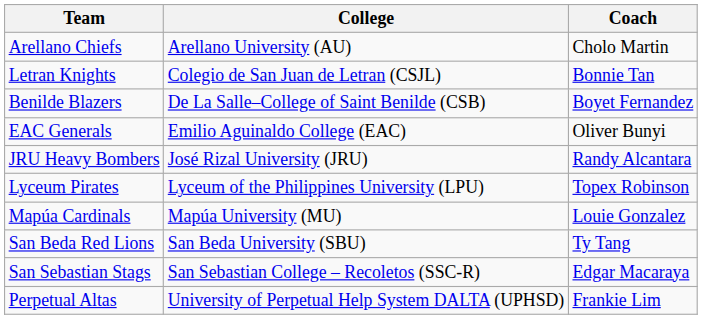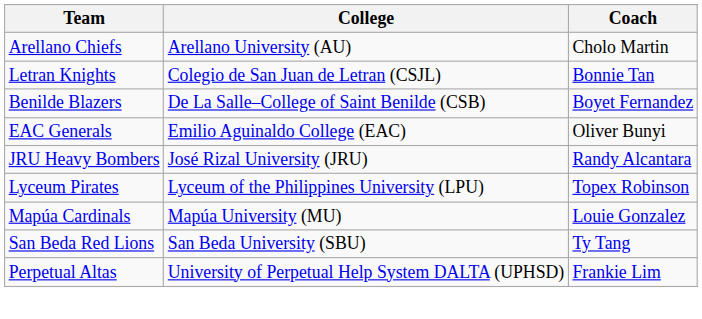- row: San Sebastian Stags | San Sebastian College – Recoletos (SSC-R) | Edgar Macaraya
